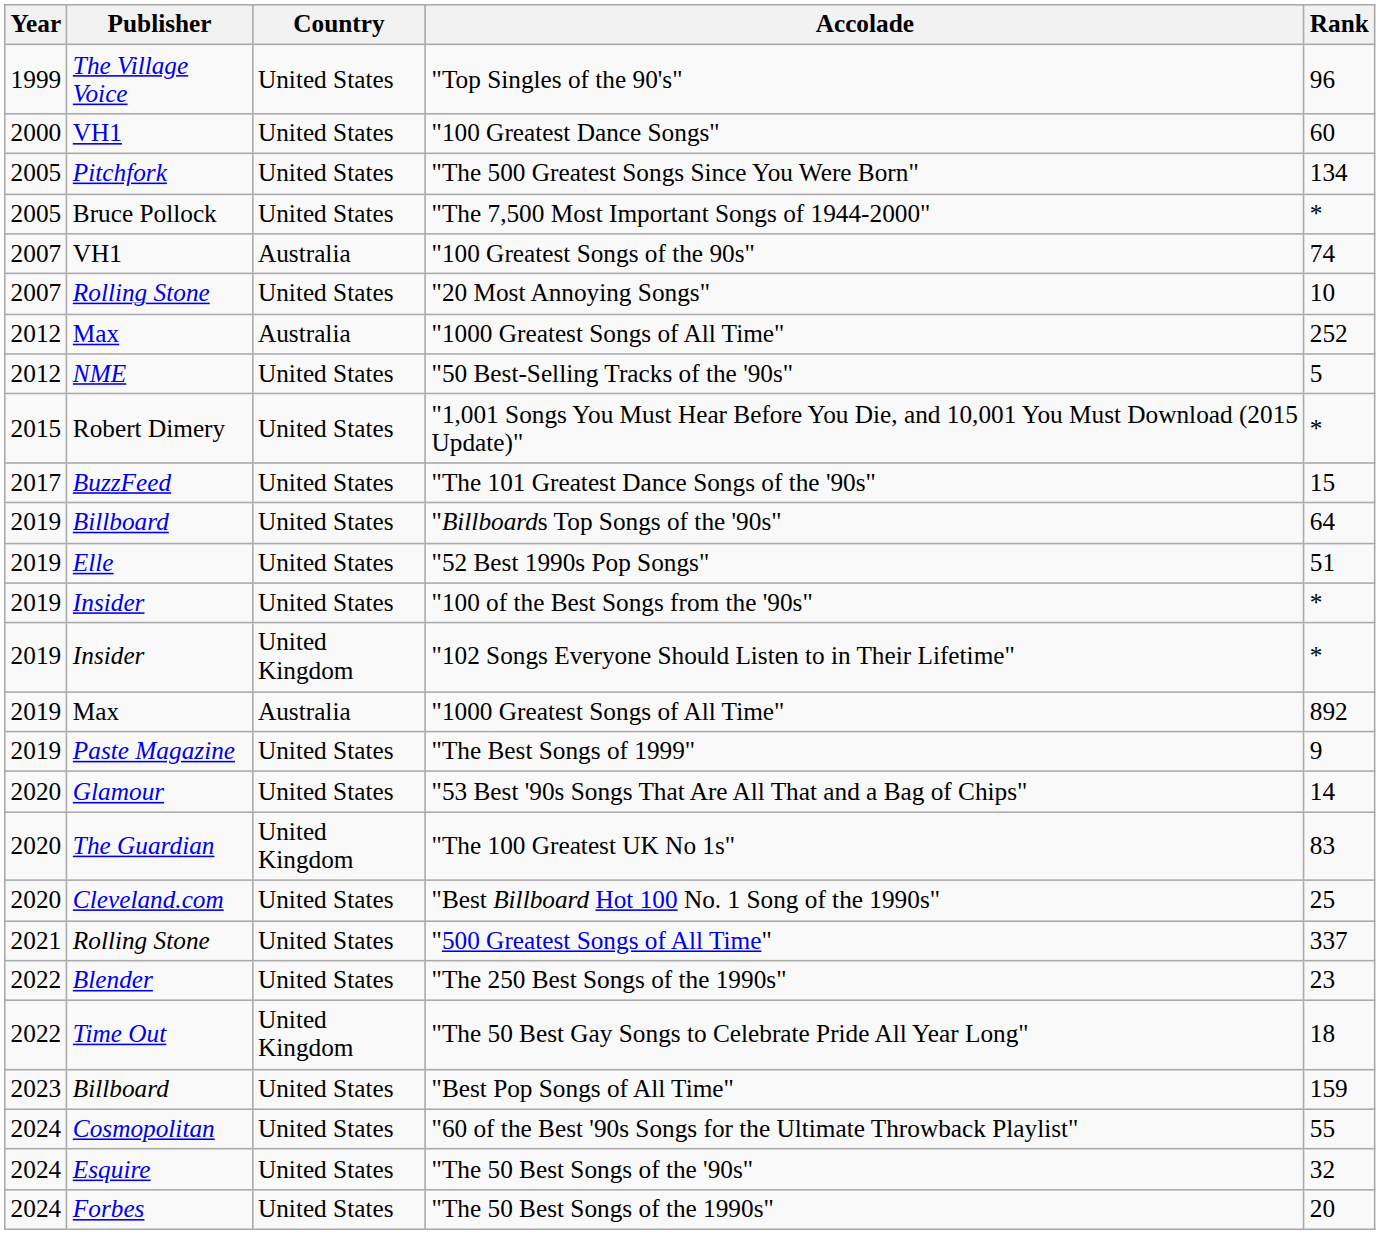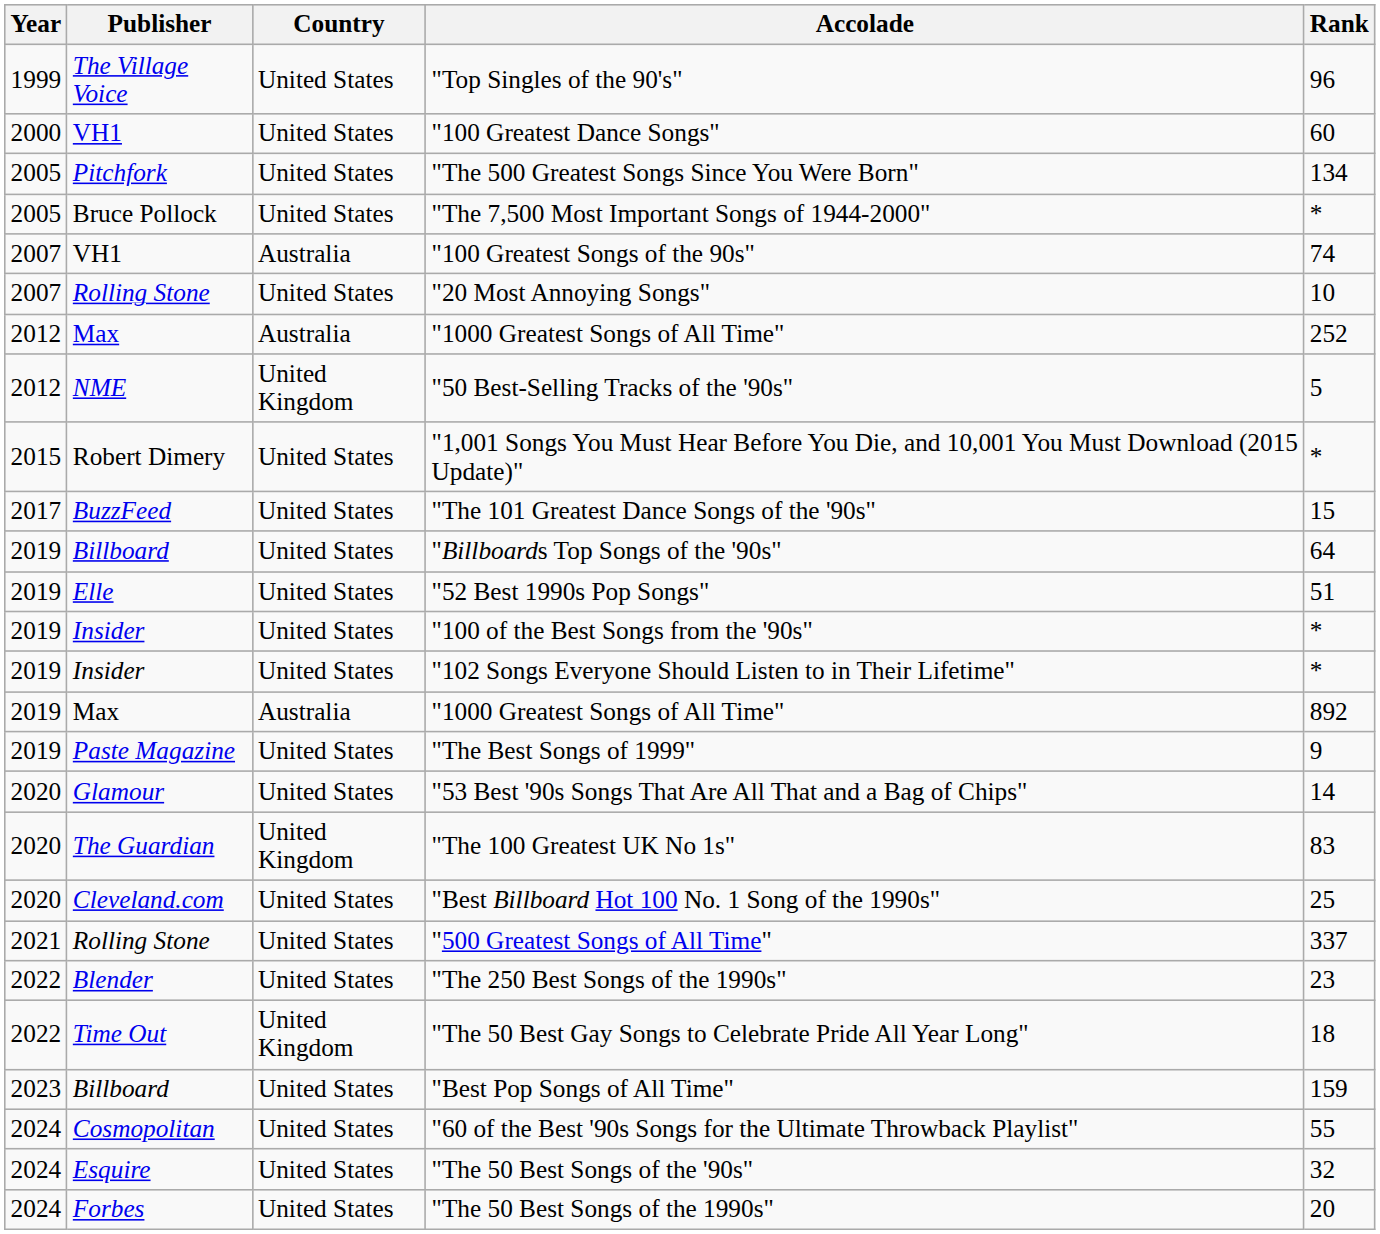"50 Best-Selling Tracks of the '90s" | Country: United States -> United Kingdom
"102 Songs Everyone Should Listen to in Their Lifetime" | Country: United Kingdom -> United States
